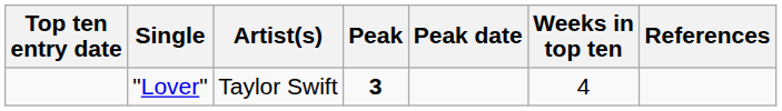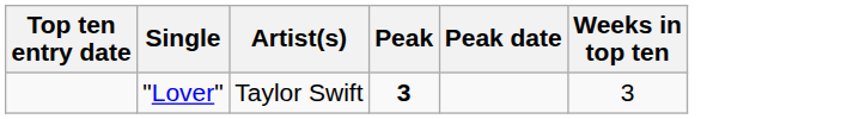- column: References
"Lover" | Weeks in top ten: 4 -> 3
